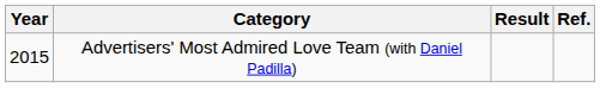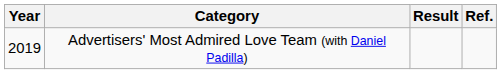Advertisers' Most Admired Love Team (with Daniel Padilla) | Year: 2015 -> 2019
